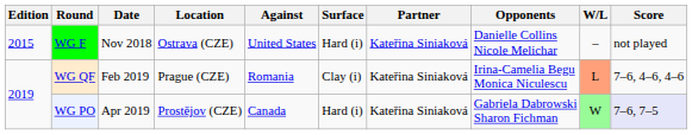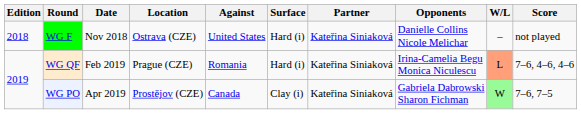WG F | Edition: 2015 -> 2018
WG QF | Surface: Clay (i) -> Hard (i)
WG PO | Surface: Hard (i) -> Clay (i)
WG PO | Score: lavender background -> no background
